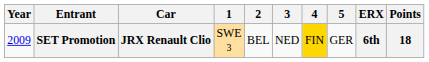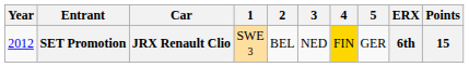SET Promotion | Year: 2009 -> 2012
SET Promotion | Points: 18 -> 15
